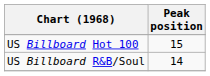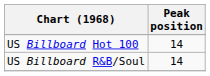US Billboard Hot 100 | Peak position: 15 -> 14
